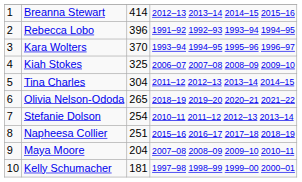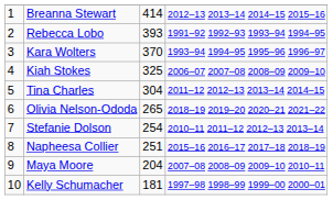Rebecca Lobo | column 3: 396 -> 393
